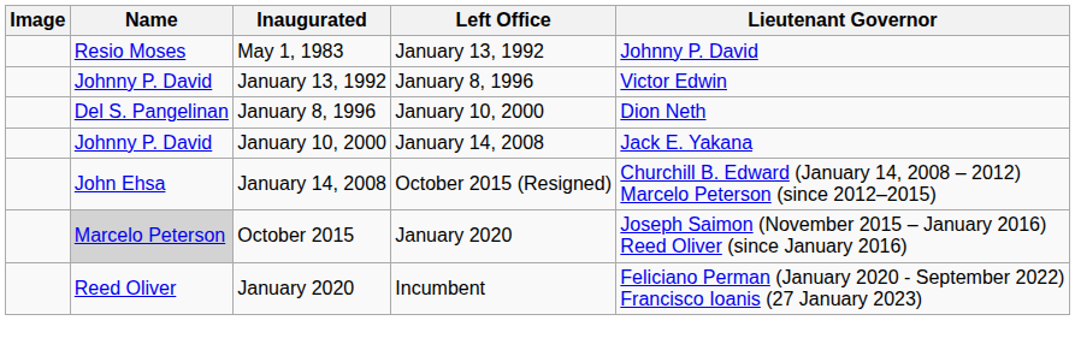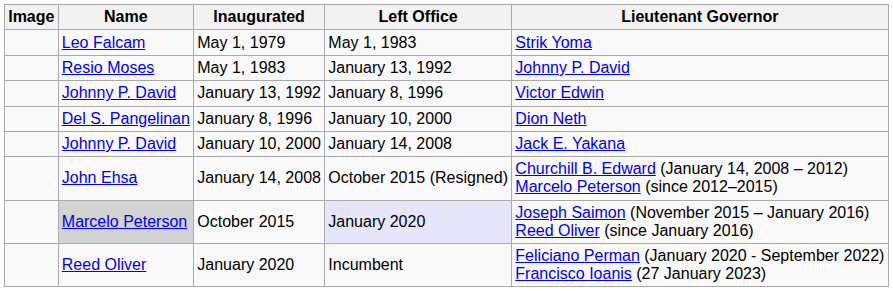+ row: Leo Falcam | May 1, 1979 | May 1, 1983 | Strik Yoma
October 2015 | Left Office: no background -> lavender background
